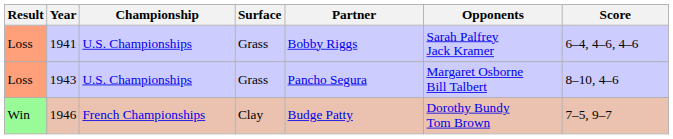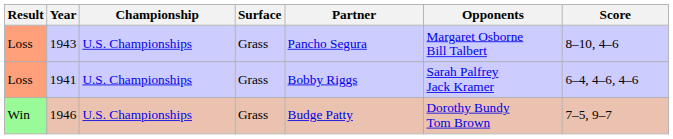rows swapped: 1941 <-> 1943
1946 | Championship: French Championships -> U.S. Championships
1946 | Surface: Clay -> Grass
